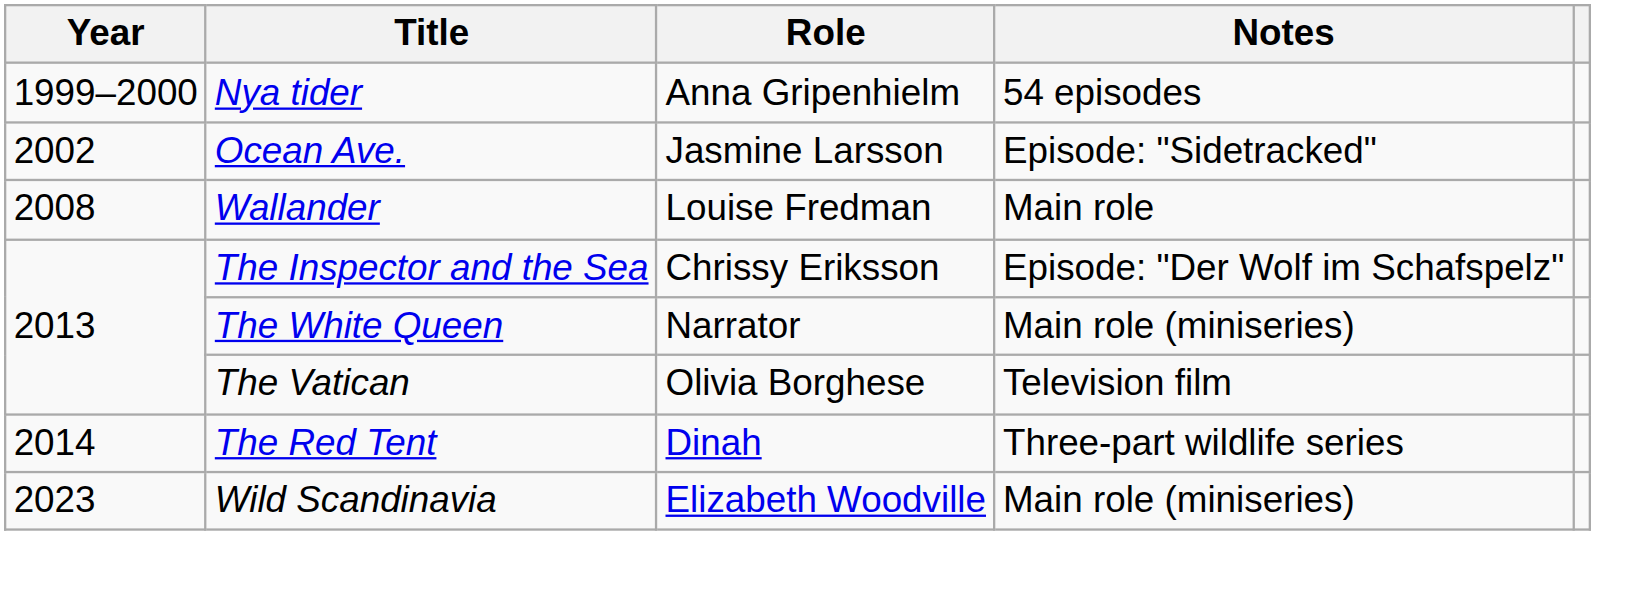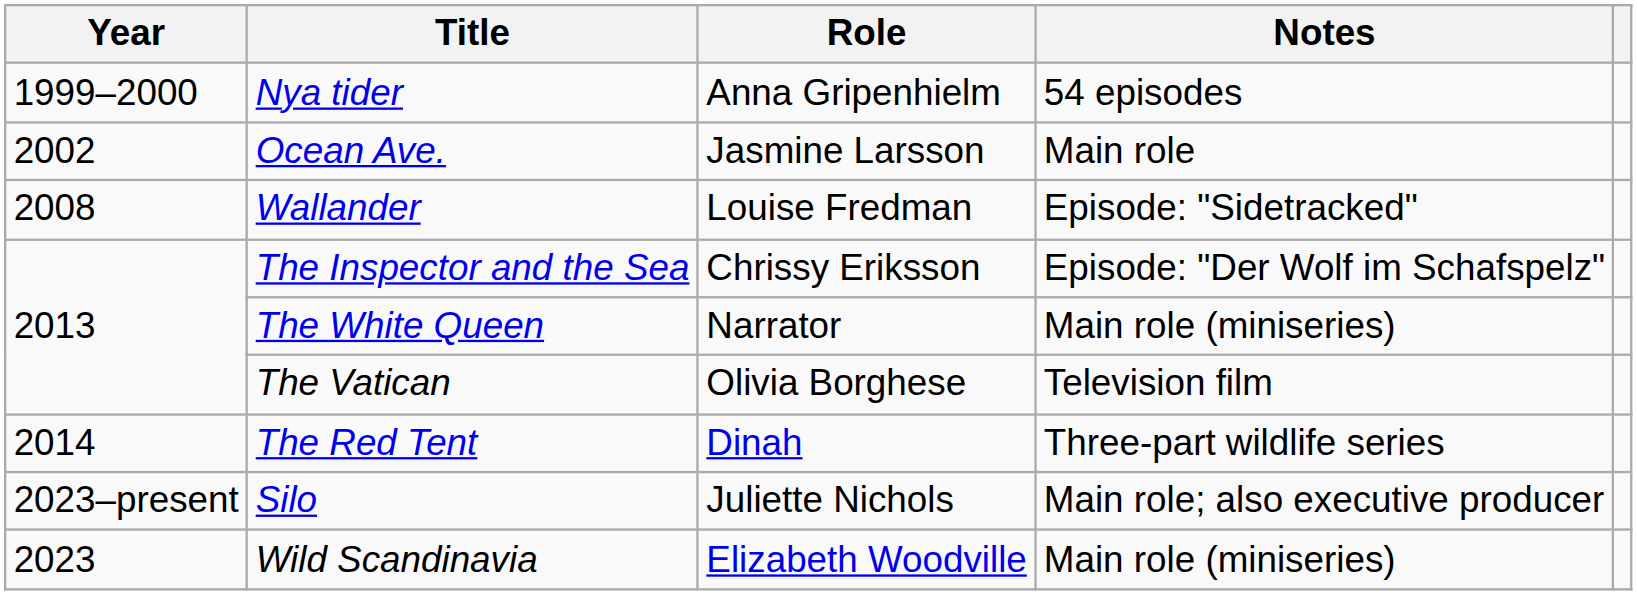Ocean Ave. | Notes: Episode: "Sidetracked" -> Main role
Wallander | Notes: Main role -> Episode: "Sidetracked"
+ row: 2023–present | Silo | Juliette Nichols | Main role; also executive producer
